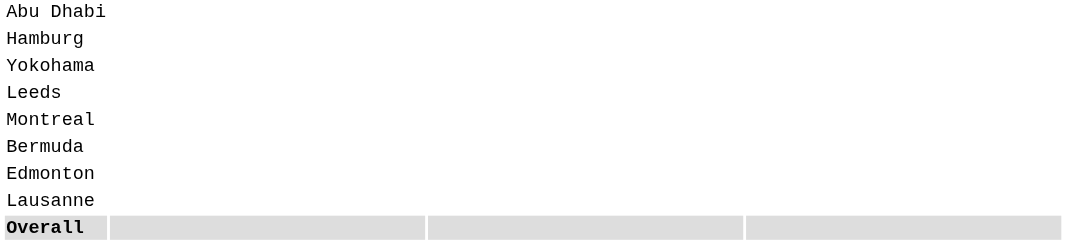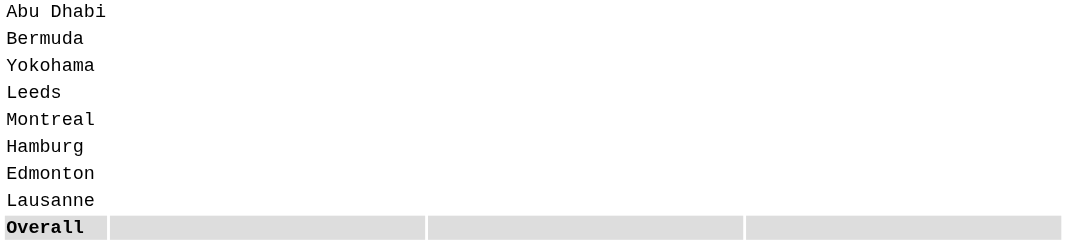rows swapped: Bermuda <-> Hamburg
